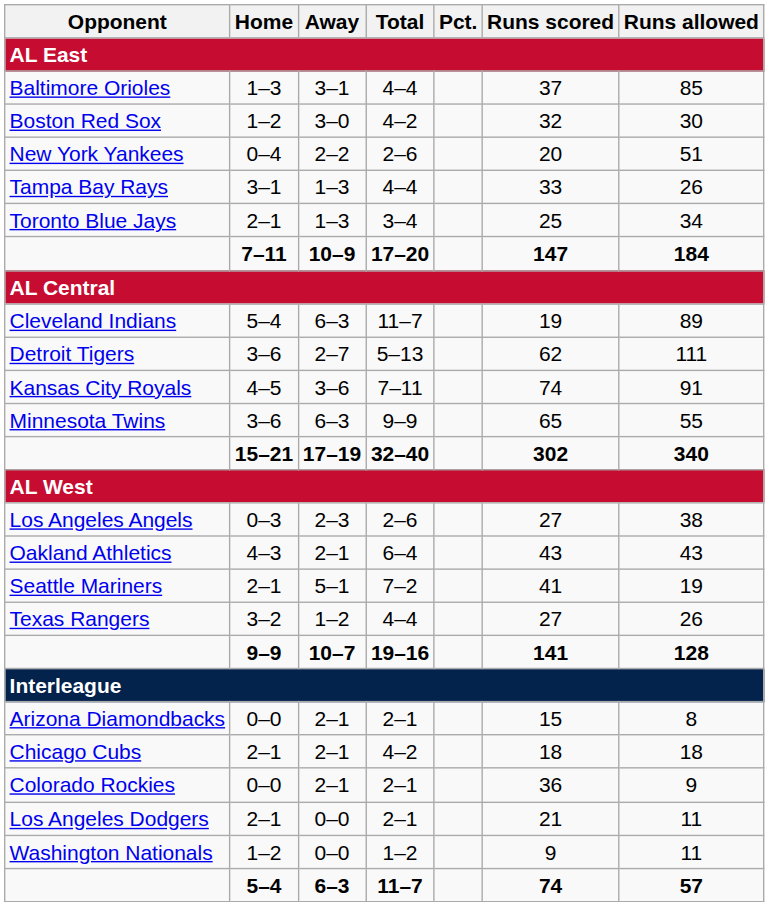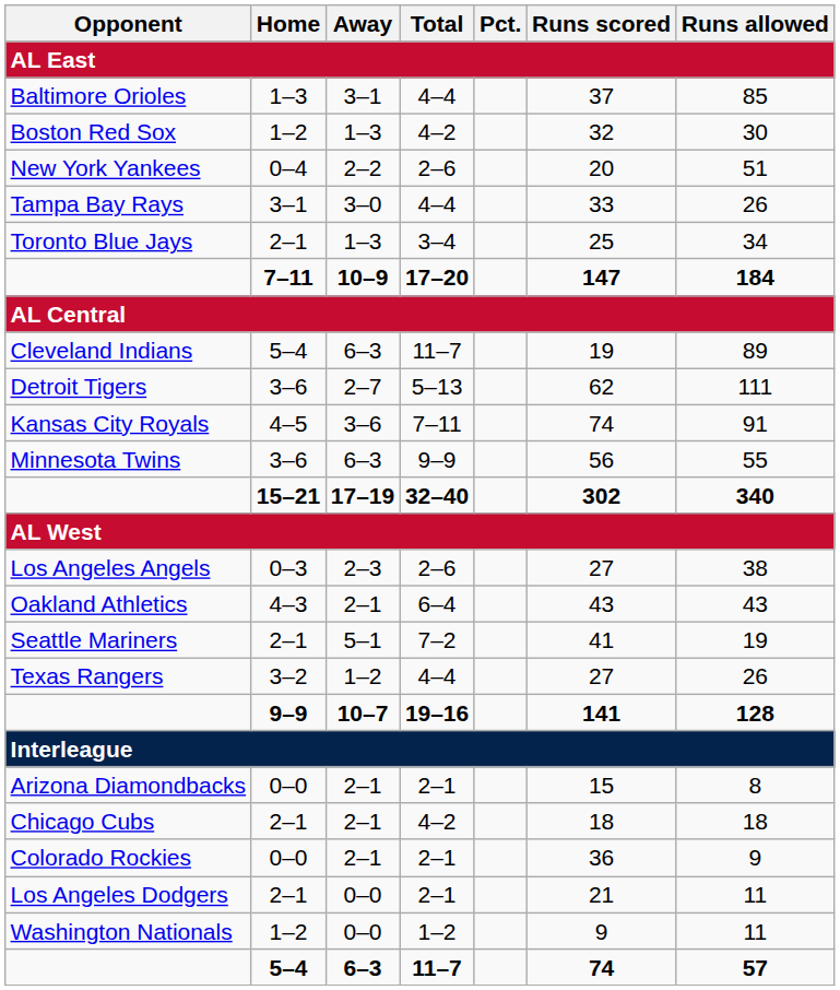Boston Red Sox | Away: 3–0 -> 1–3
Tampa Bay Rays | Away: 1–3 -> 3–0
Minnesota Twins | Runs scored: 65 -> 56
